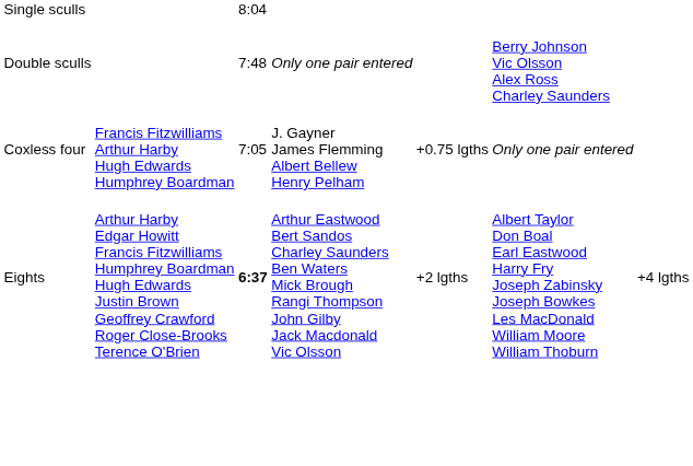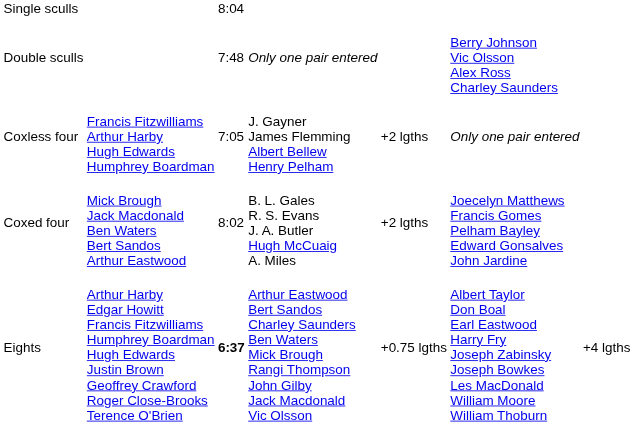Coxless four | column 5: +0.75 lgths -> +2 lgths
+ row: Coxed four | Mick Brough Jack Macdonald Ben Waters Bert Sandos Arthur Eastwood | 8:02 | B. L. Gales R. S. Evans J. A. Butler Hugh McCuaig A. Miles | +2 lgths | Joecelyn Matthews Francis Gomes Pelham Bayley Edward Gonsalves John Jardine
Eights | column 5: +2 lgths -> +0.75 lgths
